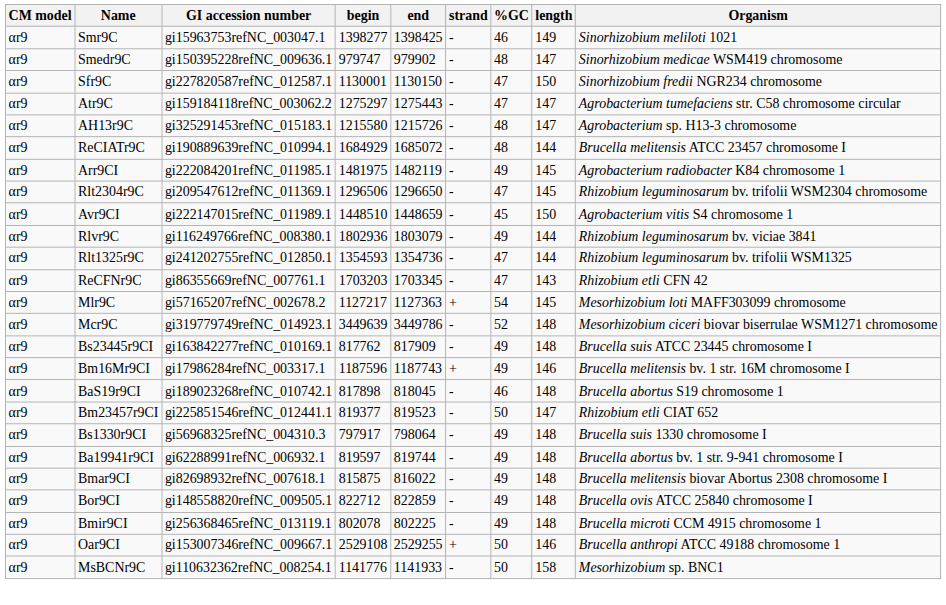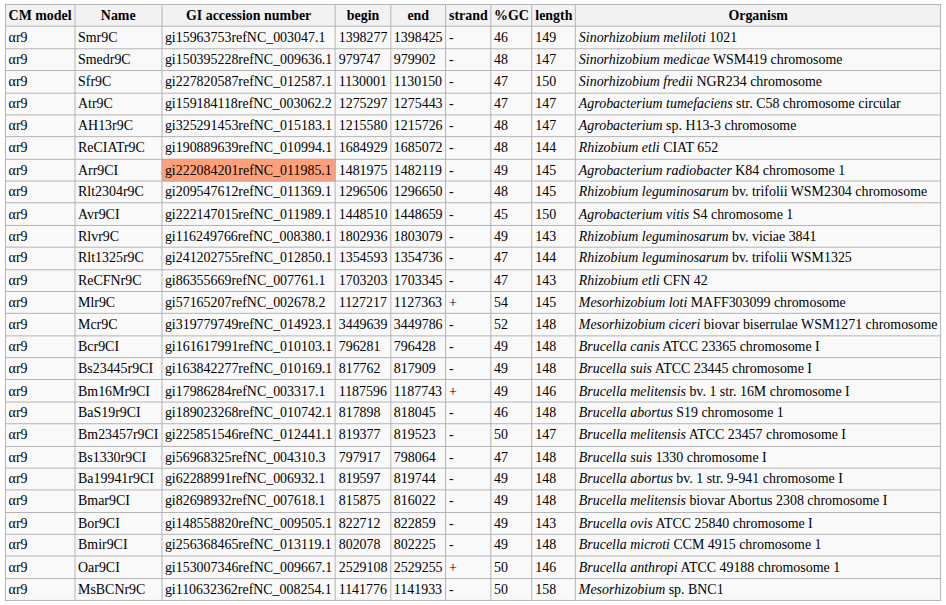ReCIATr9C | Organism: Brucella melitensis ATCC 23457 chromosome I -> Rhizobium etli CIAT 652
Arr9CI | GI accession number: no background -> lightsalmon background
Rlt2304r9C | %GC: 47 -> 48
Rlvr9C | length: 144 -> 143
+ row: αr9 | Bcr9CI | gi161617991refNC_010103.1 | 796281 | 796428 | - | 49 | 148 | Brucella canis ATCC 23365 chromosome I
Bm23457r9CI | Organism: Rhizobium etli CIAT 652 -> Brucella melitensis ATCC 23457 chromosome I
Bs1330r9CI | %GC: 49 -> 47
Bor9CI | length: 148 -> 143
